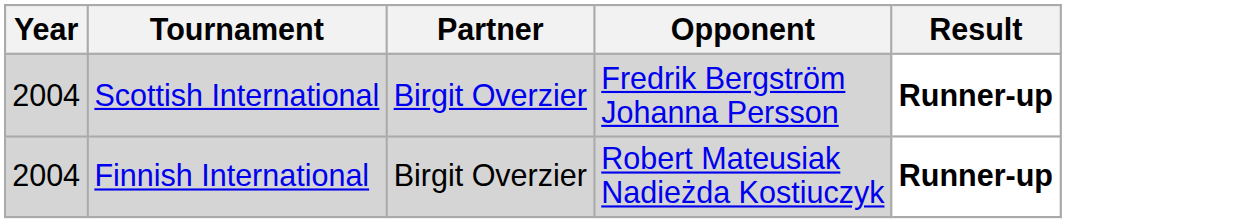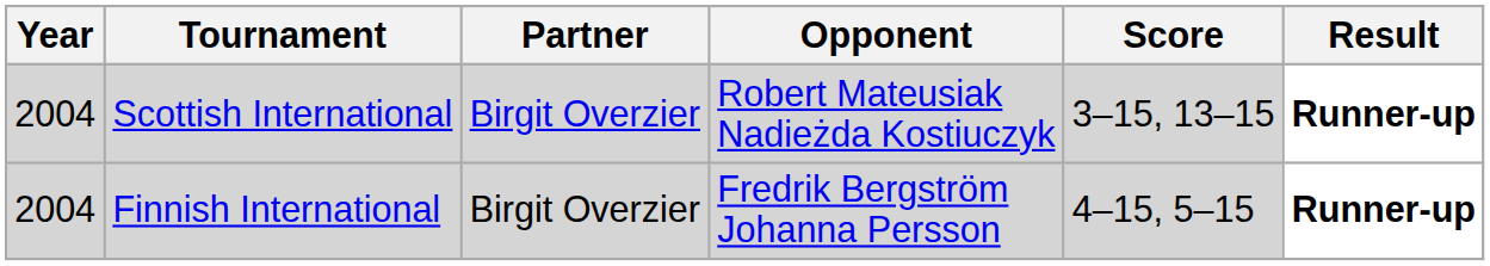+ column: Score | 3–15, 13–15 | 4–15, 5–15
Scottish International | Opponent: Fredrik Bergström Johanna Persson -> Robert Mateusiak Nadieżda Kostiuczyk
Finnish International | Opponent: Robert Mateusiak Nadieżda Kostiuczyk -> Fredrik Bergström Johanna Persson
